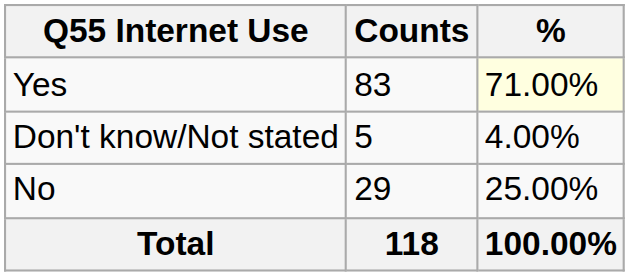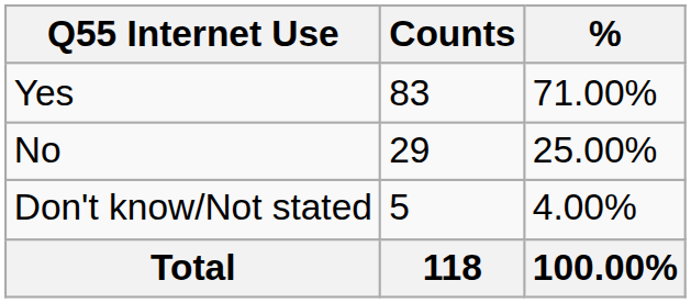Yes | %: lightyellow background -> no background
rows swapped: No <-> Don't know/Not stated
